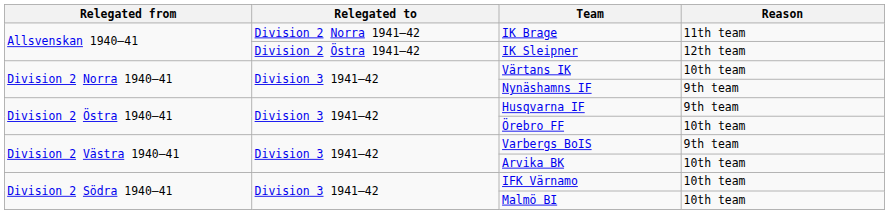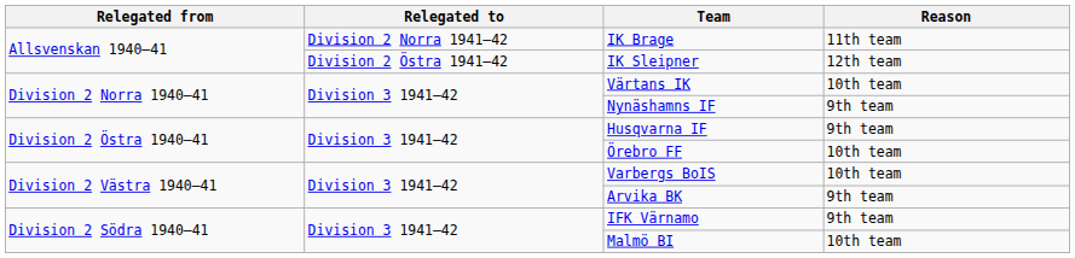Varbergs BoIS | Reason: 9th team -> 10th team
Arvika BK | Reason: 10th team -> 9th team
IFK Värnamo | Reason: 10th team -> 9th team
